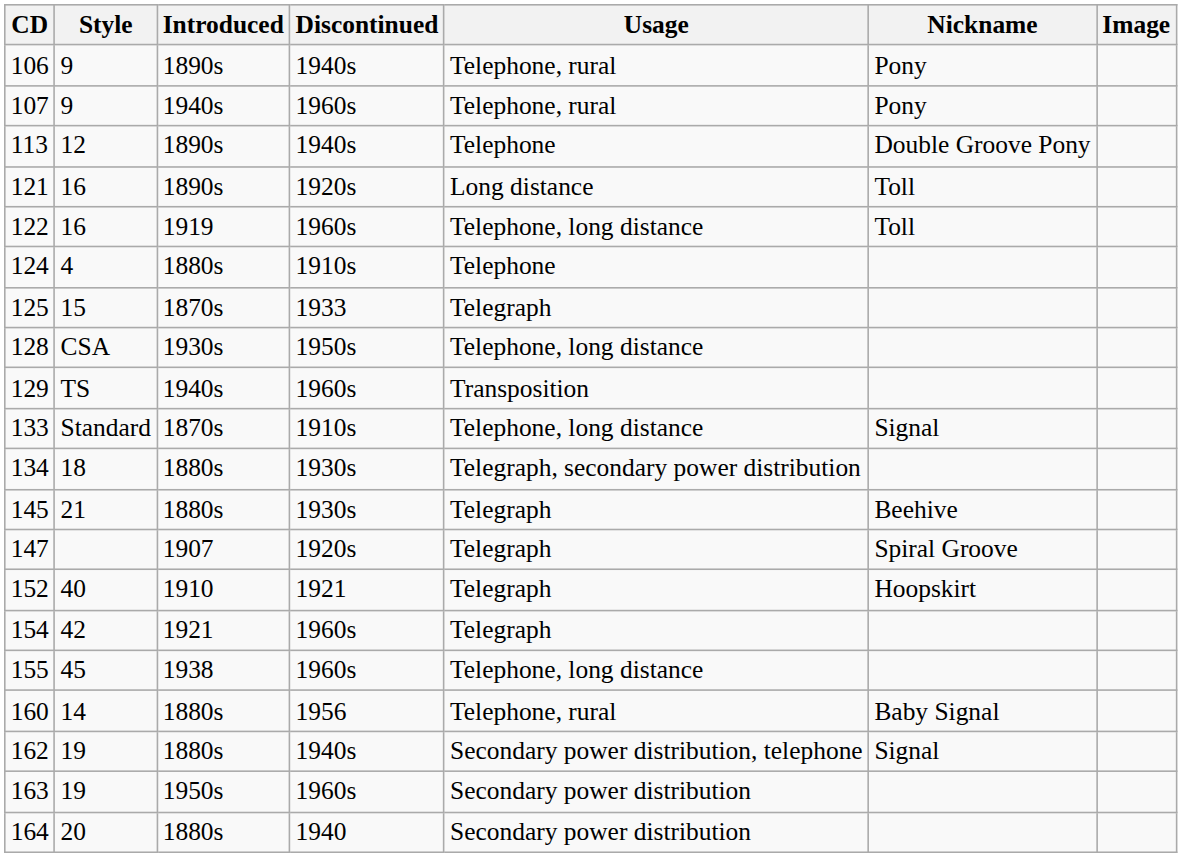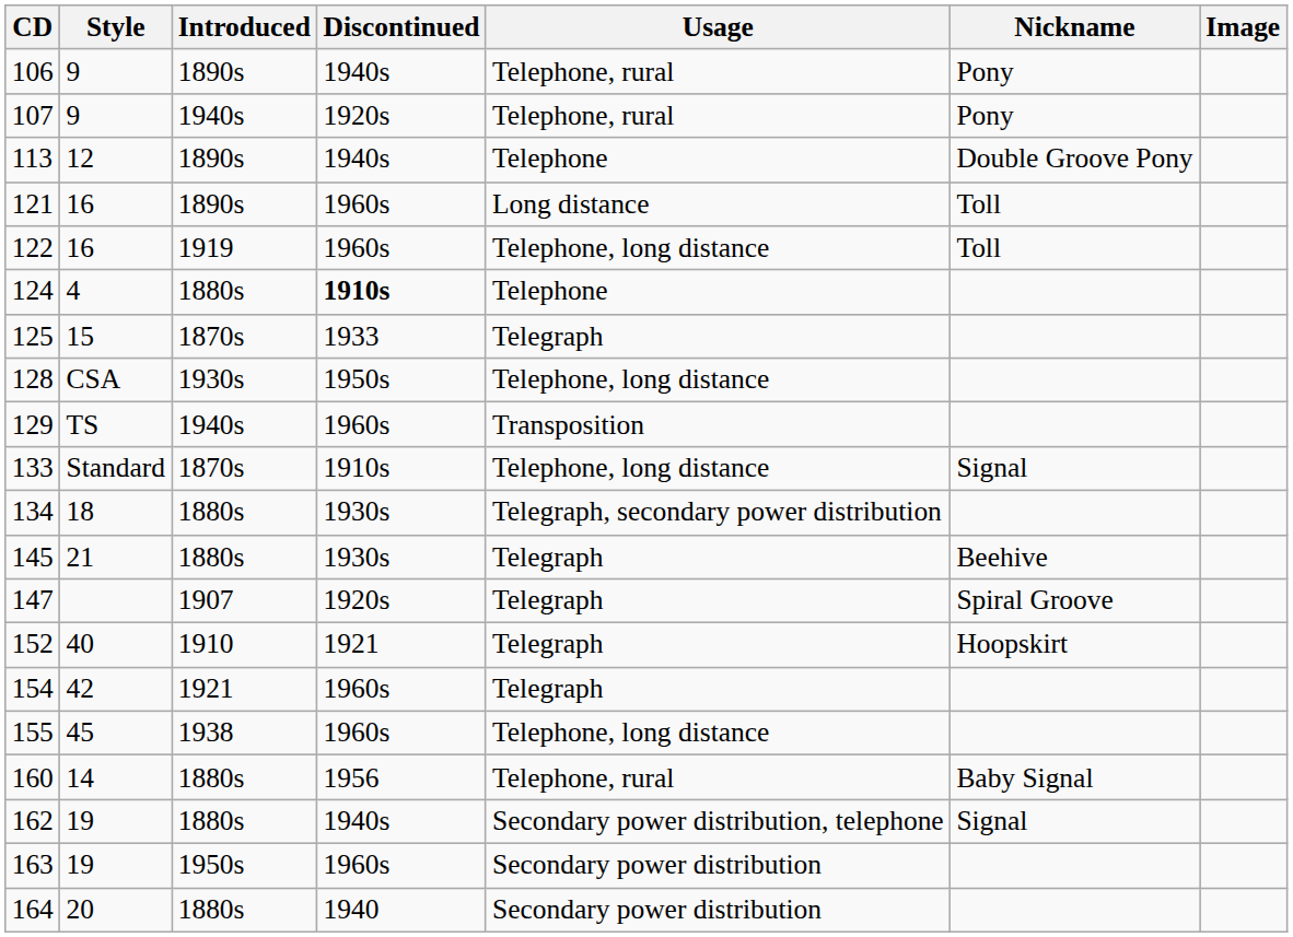107 | Discontinued: 1960s -> 1920s
121 | Discontinued: 1920s -> 1960s
124 | Discontinued: normal -> bold
